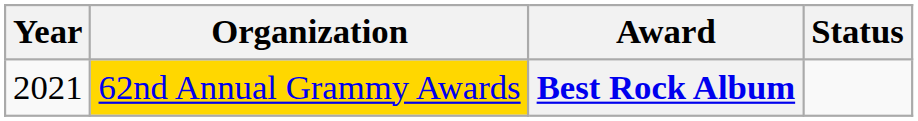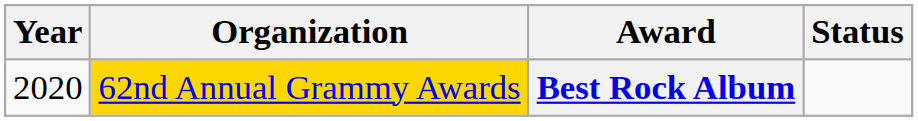Best Rock Album | Year: 2021 -> 2020
